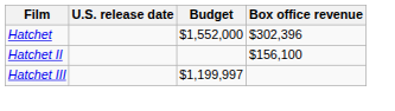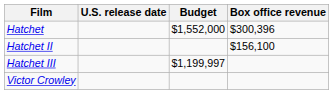Hatchet | Box office revenue: $302,396 -> $300,396
+ row: Victor Crowley
